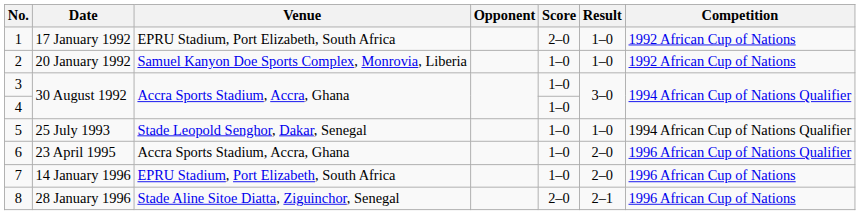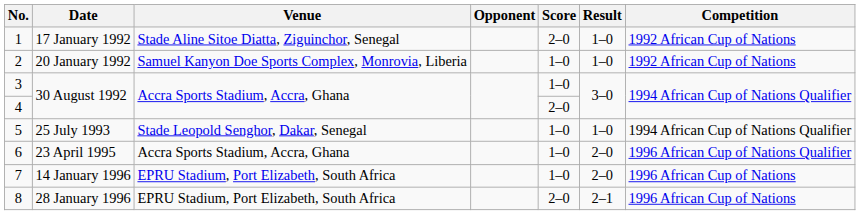1 | Venue: EPRU Stadium, Port Elizabeth, South Africa -> Stade Aline Sitoe Diatta, Ziguinchor, Senegal
4 | Score: 1–0 -> 2–0
8 | Venue: Stade Aline Sitoe Diatta, Ziguinchor, Senegal -> EPRU Stadium, Port Elizabeth, South Africa
